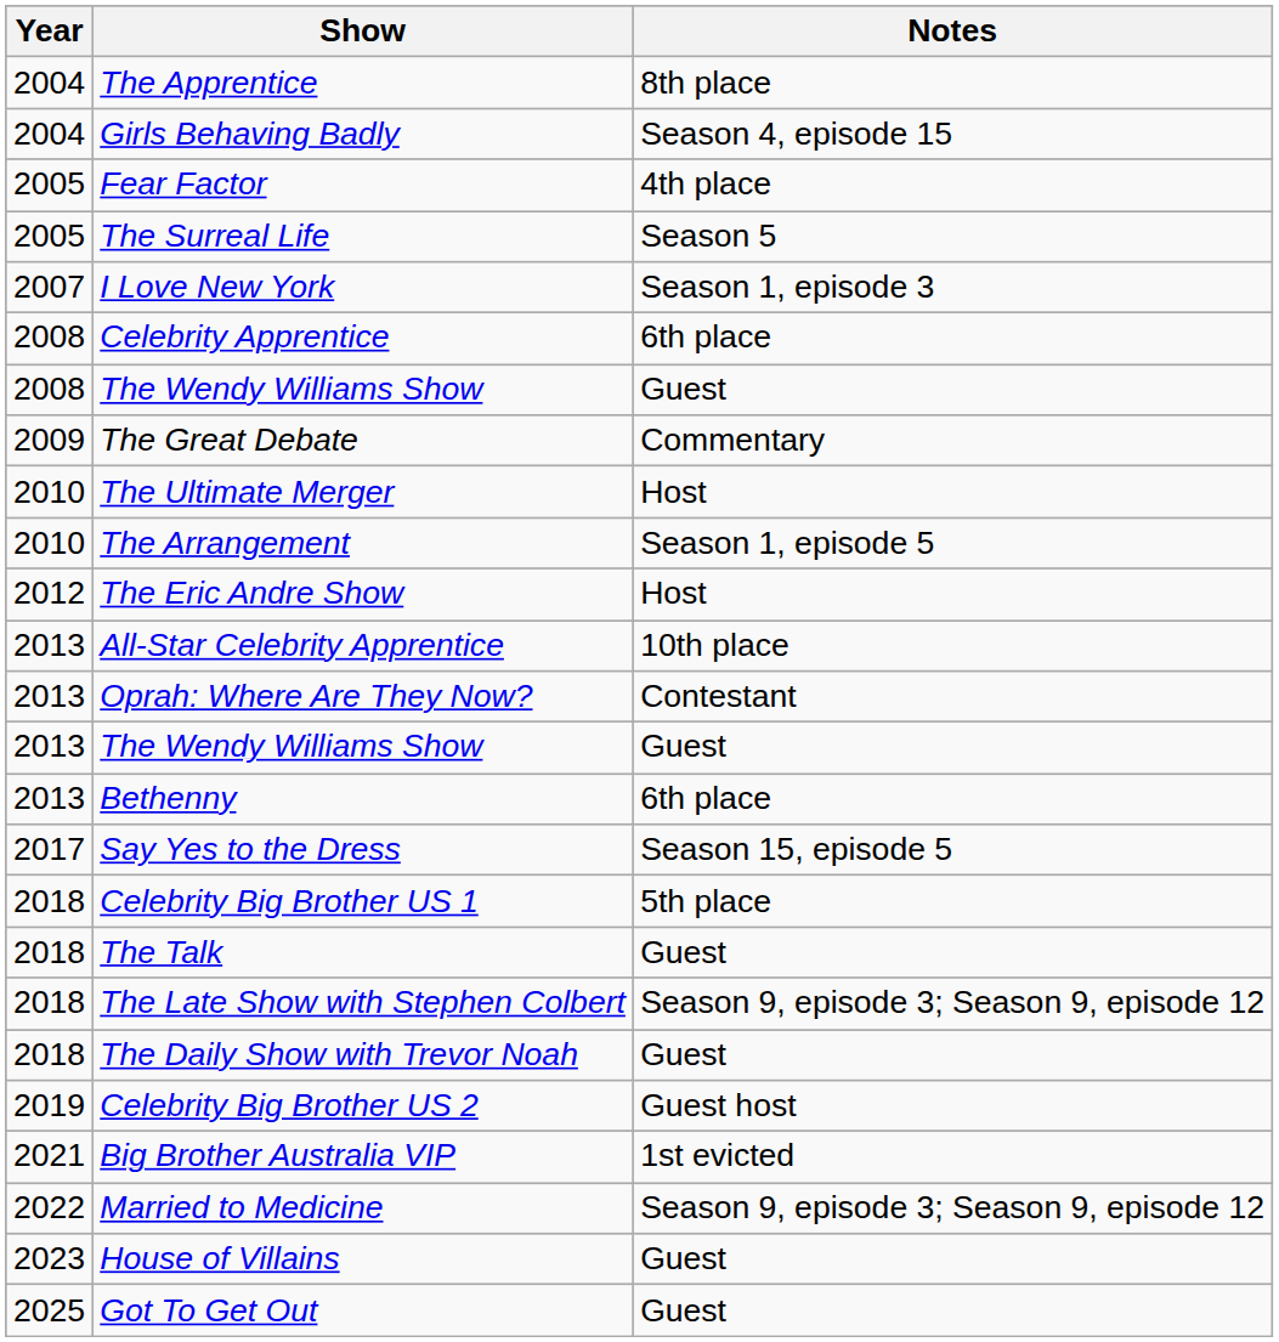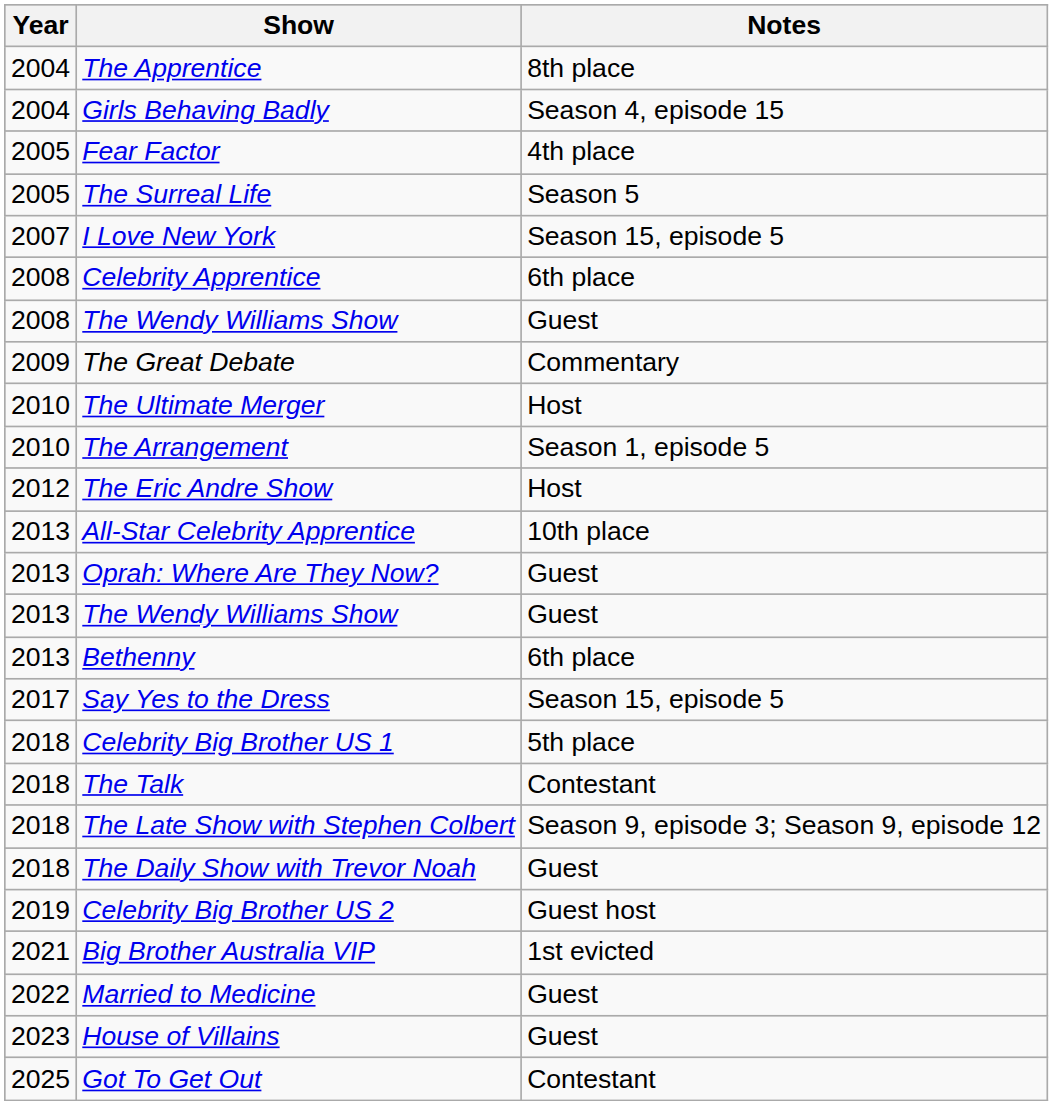I Love New York | Notes: Season 1, episode 3 -> Season 15, episode 5
Oprah: Where Are They Now? | Notes: Contestant -> Guest
The Talk | Notes: Guest -> Contestant
Married to Medicine | Notes: Season 9, episode 3; Season 9, episode 12 -> Guest
Got To Get Out | Notes: Guest -> Contestant
